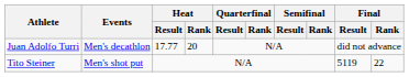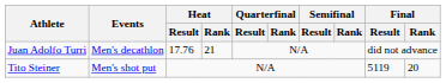Juan Adolfo Turri | Heat / Result: 17.77 -> 17.76
Juan Adolfo Turri | Heat / Rank: 20 -> 21
Tito Steiner | Final / Rank: 22 -> 20
